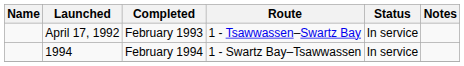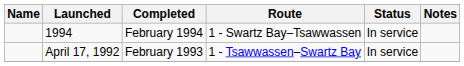rows swapped: April 17, 1992 <-> 1994
